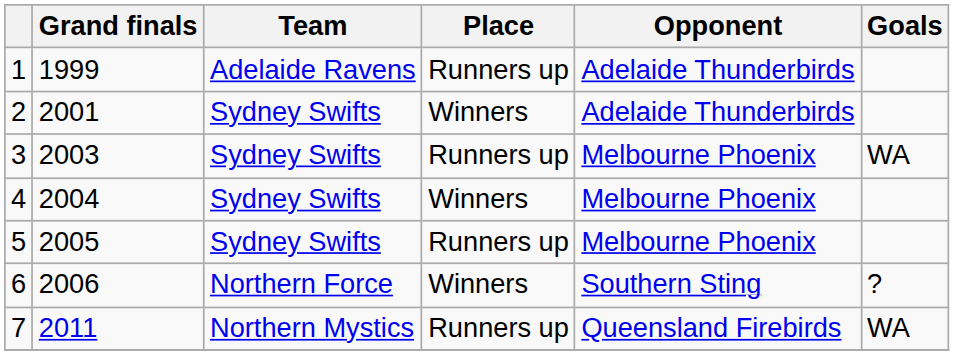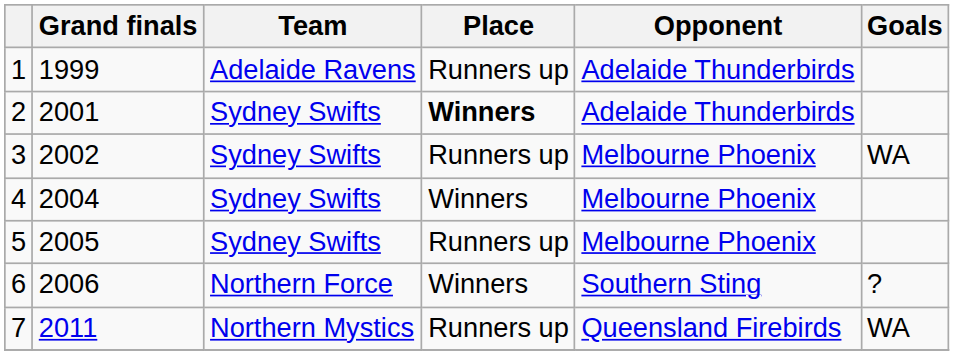2 | Place: normal -> bold
3 | Grand finals: 2003 -> 2002
